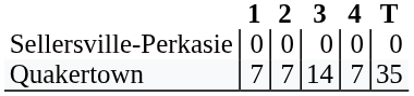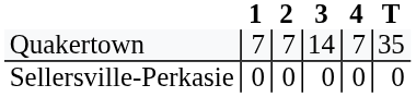rows swapped: Quakertown <-> Sellersville-Perkasie
